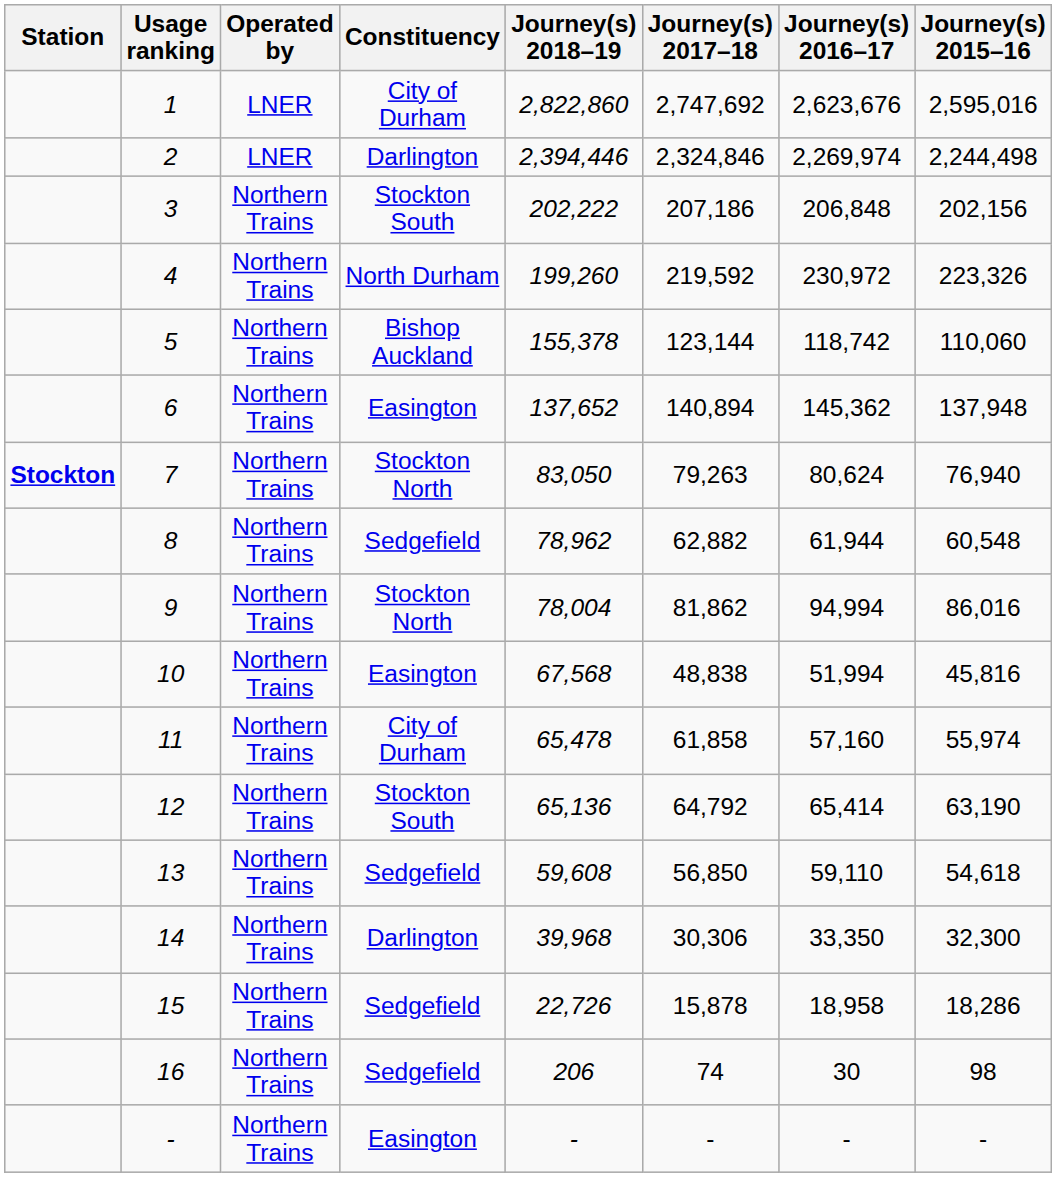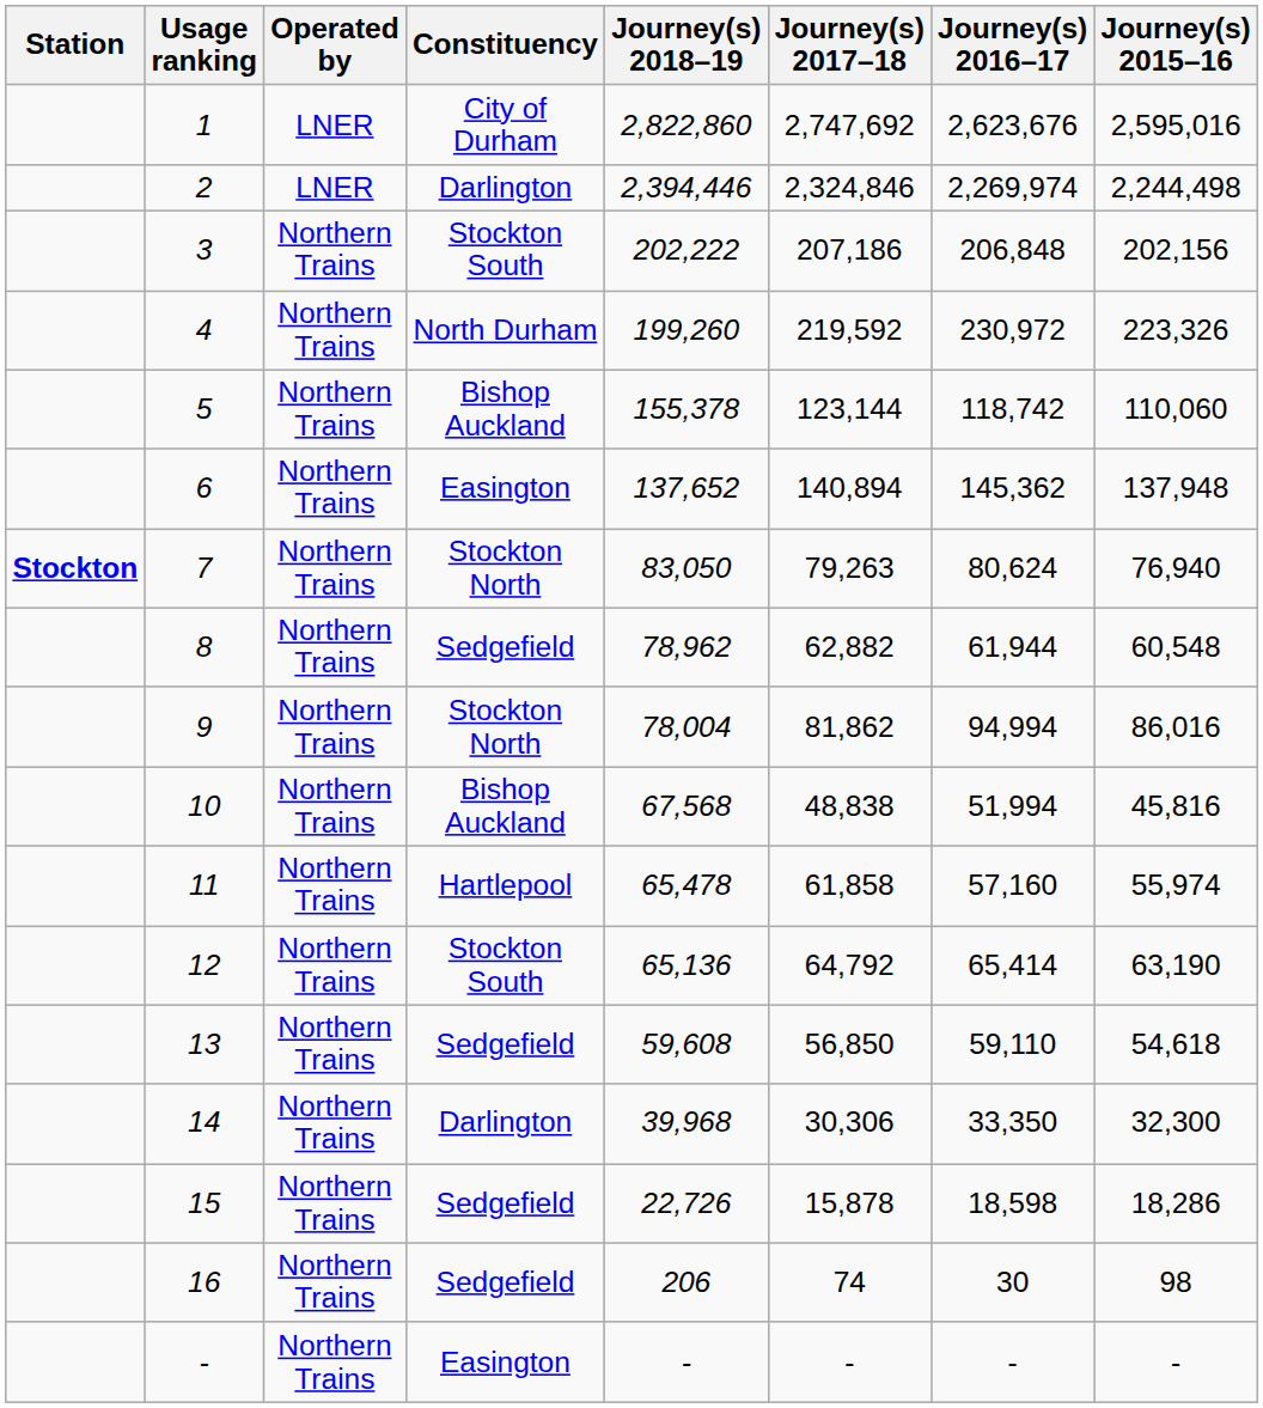10 | Constituency: Easington -> Bishop Auckland
11 | Constituency: City of Durham -> Hartlepool
15 | Journey(s) 2016–17: 18,958 -> 18,598
